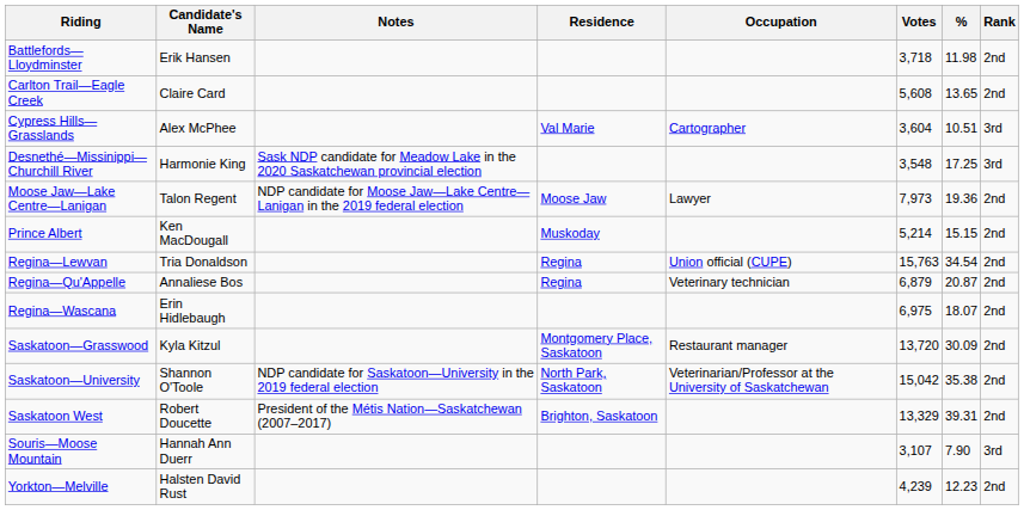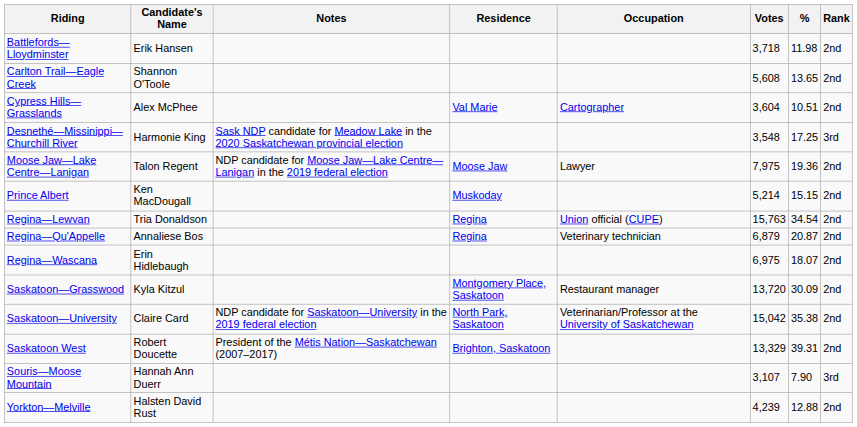Carlton Trail—Eagle Creek | Candidate's Name: Claire Card -> Shannon O'Toole
Cypress Hills—Grasslands | Rank: 3rd -> 2nd
Moose Jaw—Lake Centre—Lanigan | Votes: 7,973 -> 7,975
Saskatoon—University | Candidate's Name: Shannon O'Toole -> Claire Card
Yorkton—Melville | %: 12.23 -> 12.88
